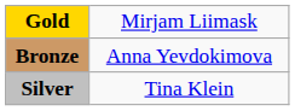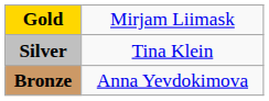rows swapped: Silver <-> Bronze
